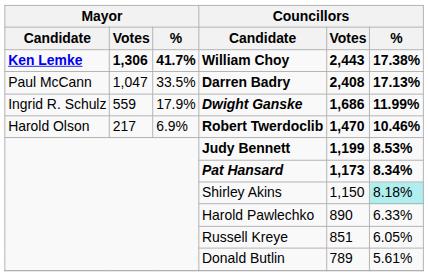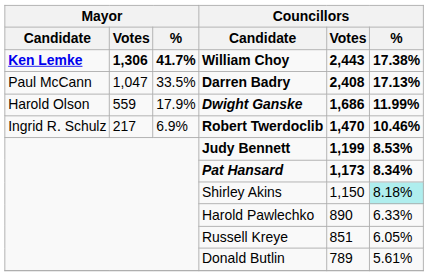Dwight Ganske | Mayor / Candidate: Ingrid R. Schulz -> Harold Olson
Robert Twerdoclib | Mayor / Candidate: Harold Olson -> Ingrid R. Schulz
